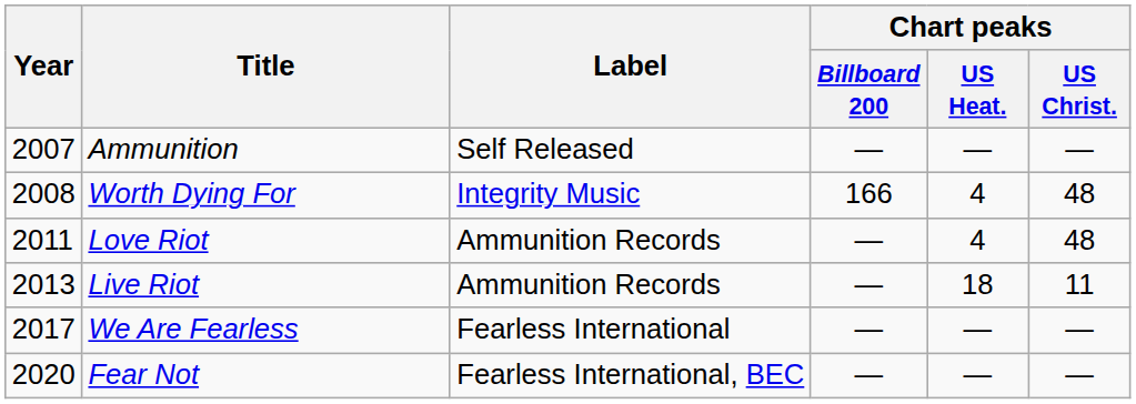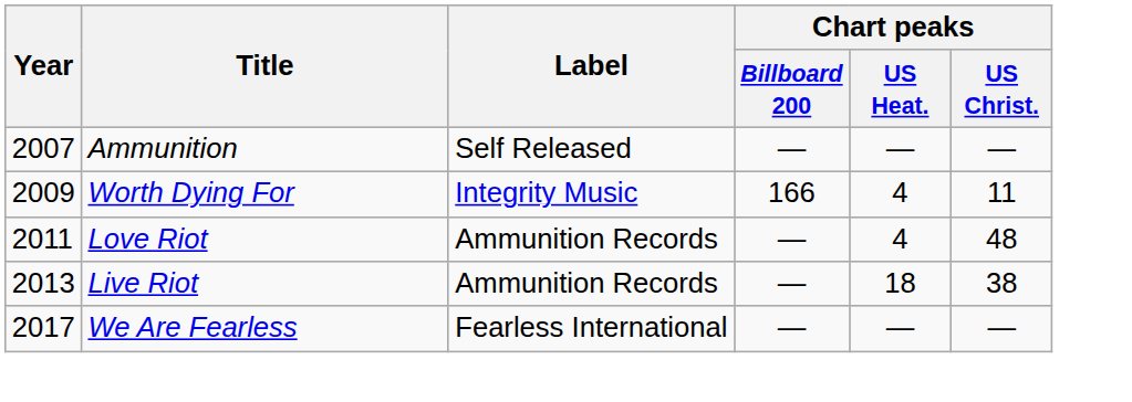Worth Dying For | Year: 2008 -> 2009
Worth Dying For | Chart peaks / US Christ.: 48 -> 11
Live Riot | Chart peaks / US Christ.: 11 -> 38
- row: 2020 | Fear Not | Fearless International, BEC | — | — | —
